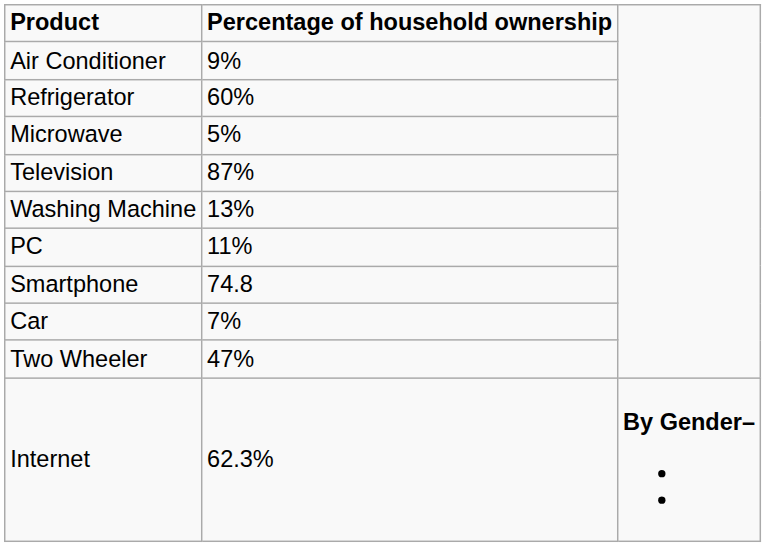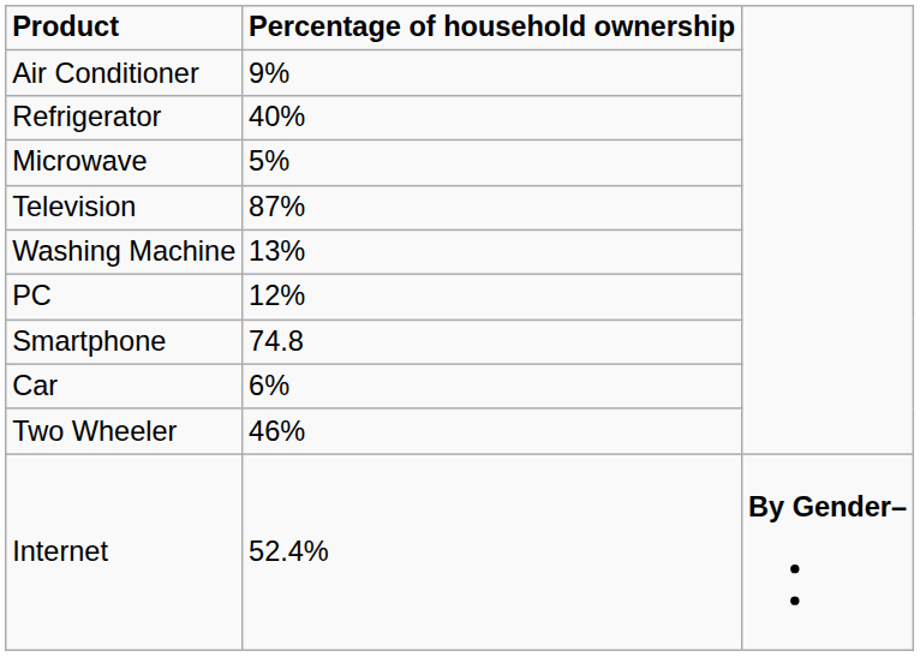Refrigerator | Percentage of household ownership: 60% -> 40%
PC | Percentage of household ownership: 11% -> 12%
Car | Percentage of household ownership: 7% -> 6%
Two Wheeler | Percentage of household ownership: 47% -> 46%
Internet | Percentage of household ownership: 62.3% -> 52.4%
